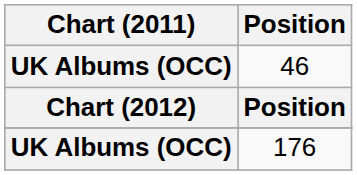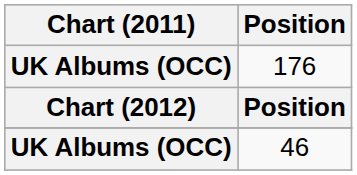rows swapped: 46 <-> 176
